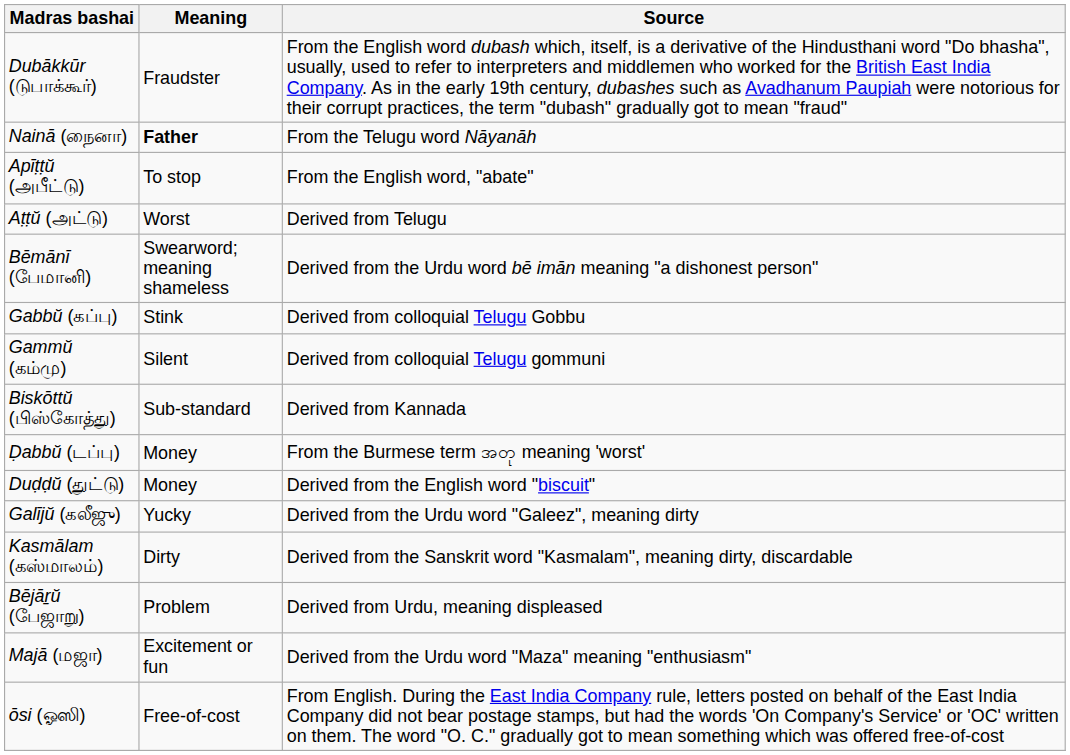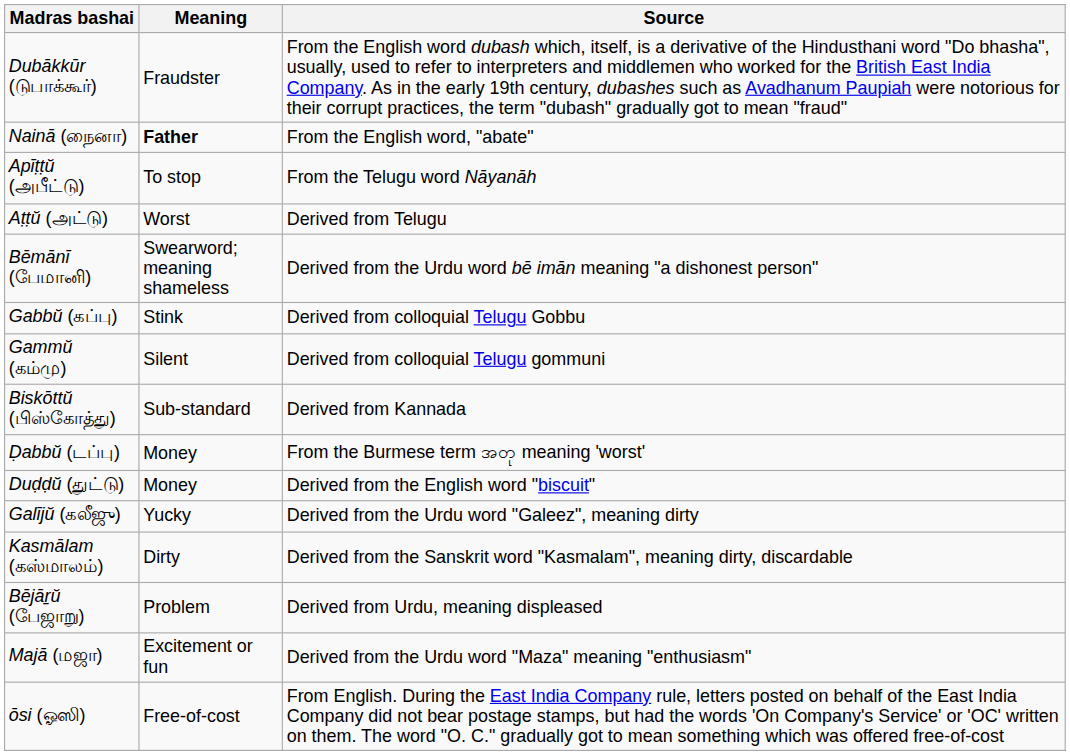Nainā (நைனா) | Source: From the Telugu word Nāyanāh -> From the English word, "abate"
Apīṭṭŭ (அபீட்டு) | Source: From the English word, "abate" -> From the Telugu word Nāyanāh
